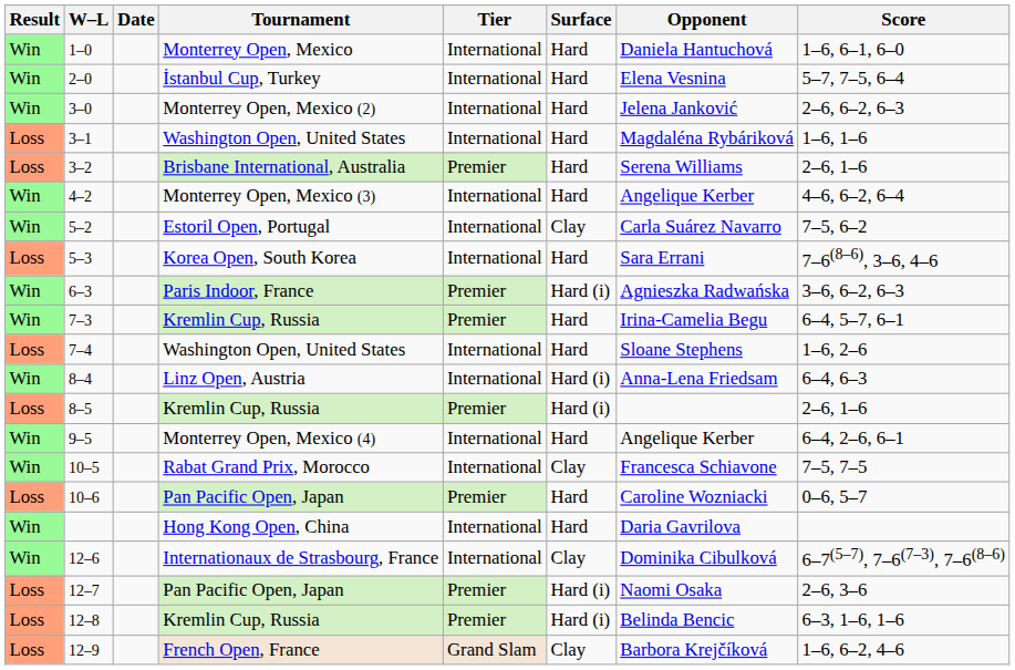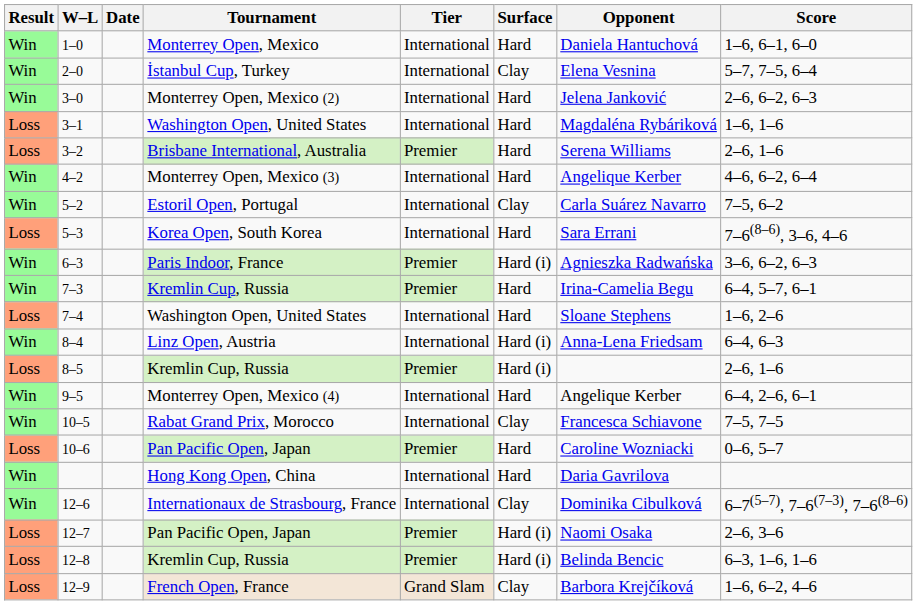2–0 | Surface: Hard -> Clay
